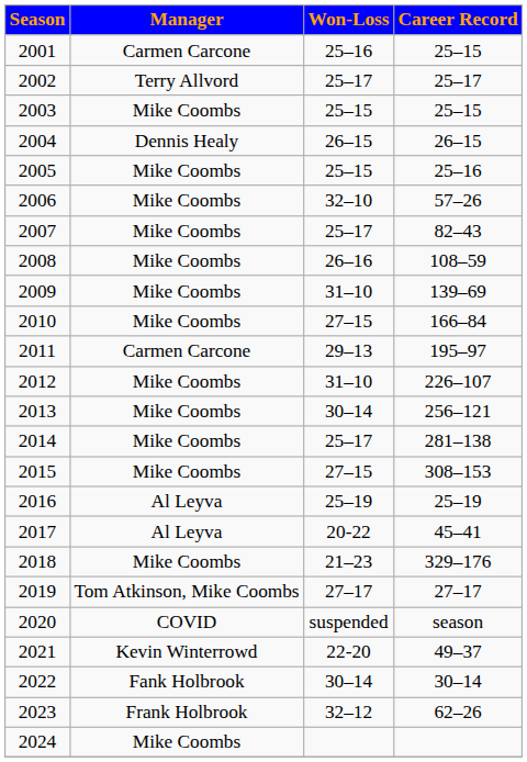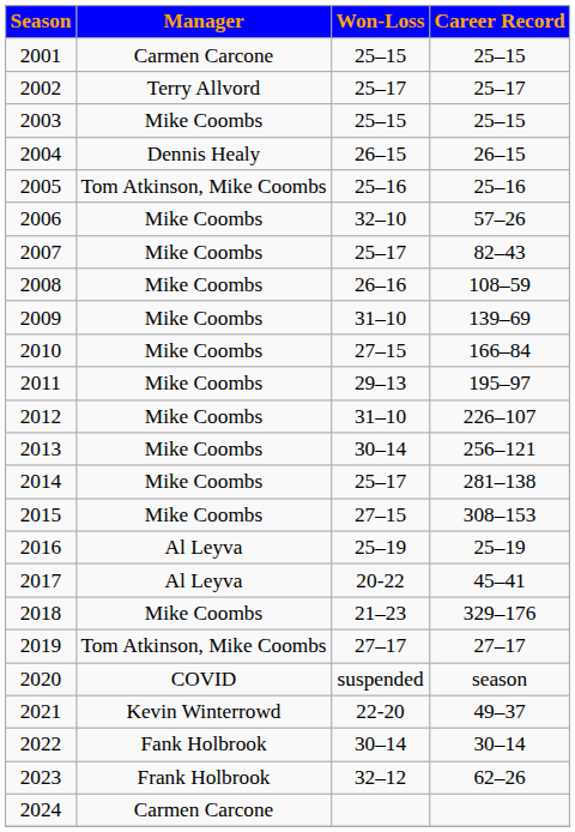2001 | Won-Loss: 25–16 -> 25–15
2005 | Manager: Mike Coombs -> Tom Atkinson, Mike Coombs
2005 | Won-Loss: 25–15 -> 25–16
2011 | Manager: Carmen Carcone -> Mike Coombs
2024 | Manager: Mike Coombs -> Carmen Carcone
